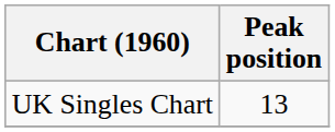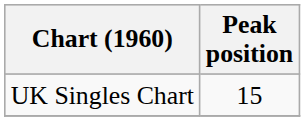UK Singles Chart | Peak position: 13 -> 15
